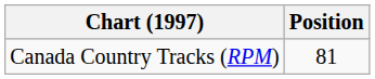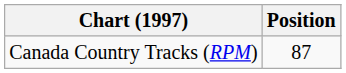Canada Country Tracks (RPM) | Position: 81 -> 87
